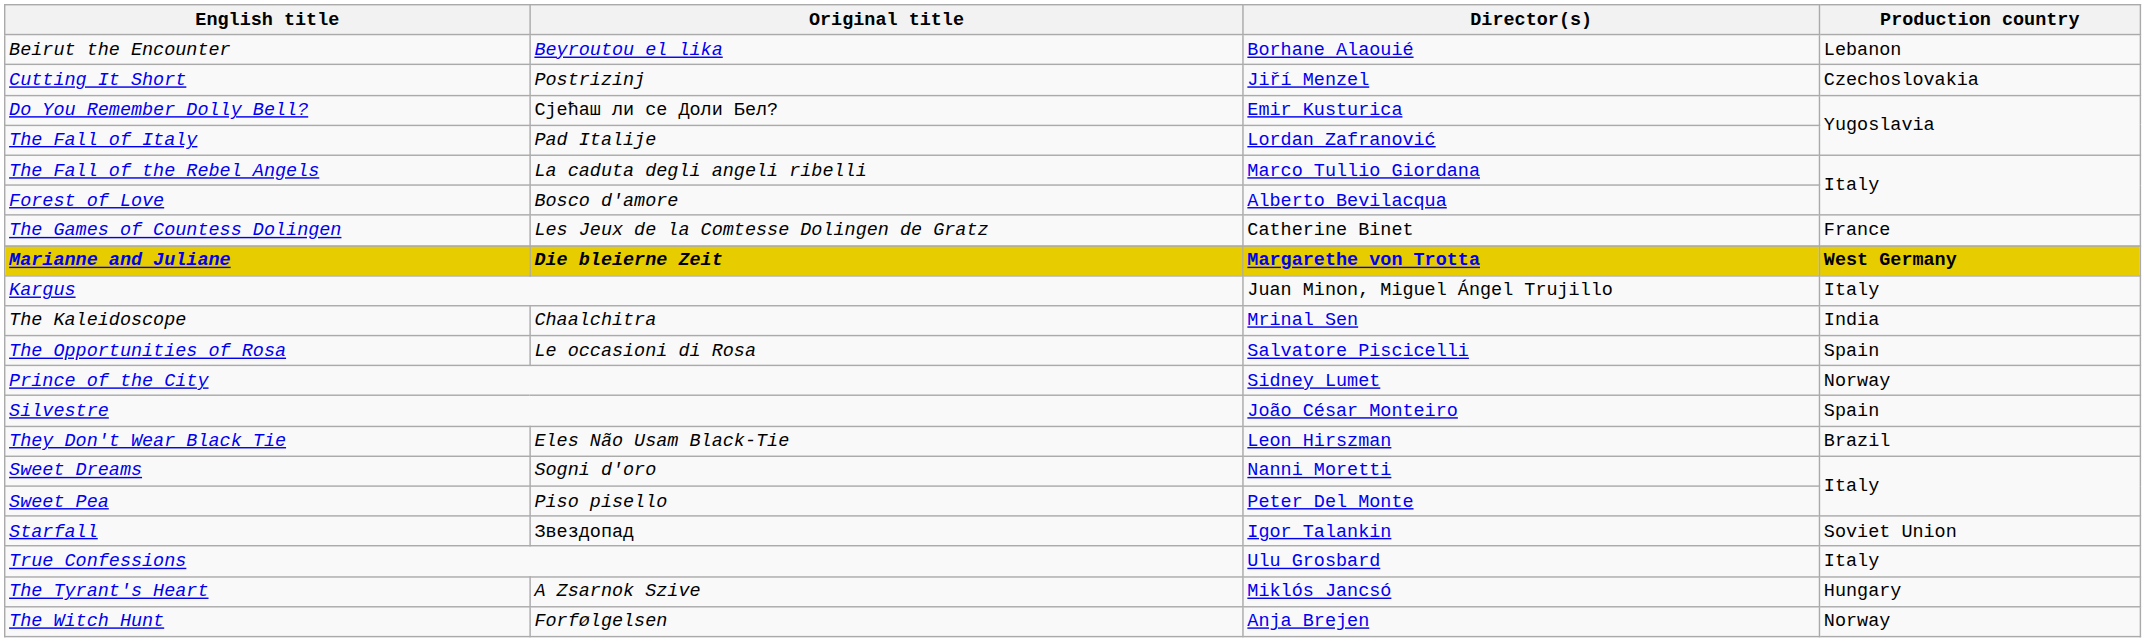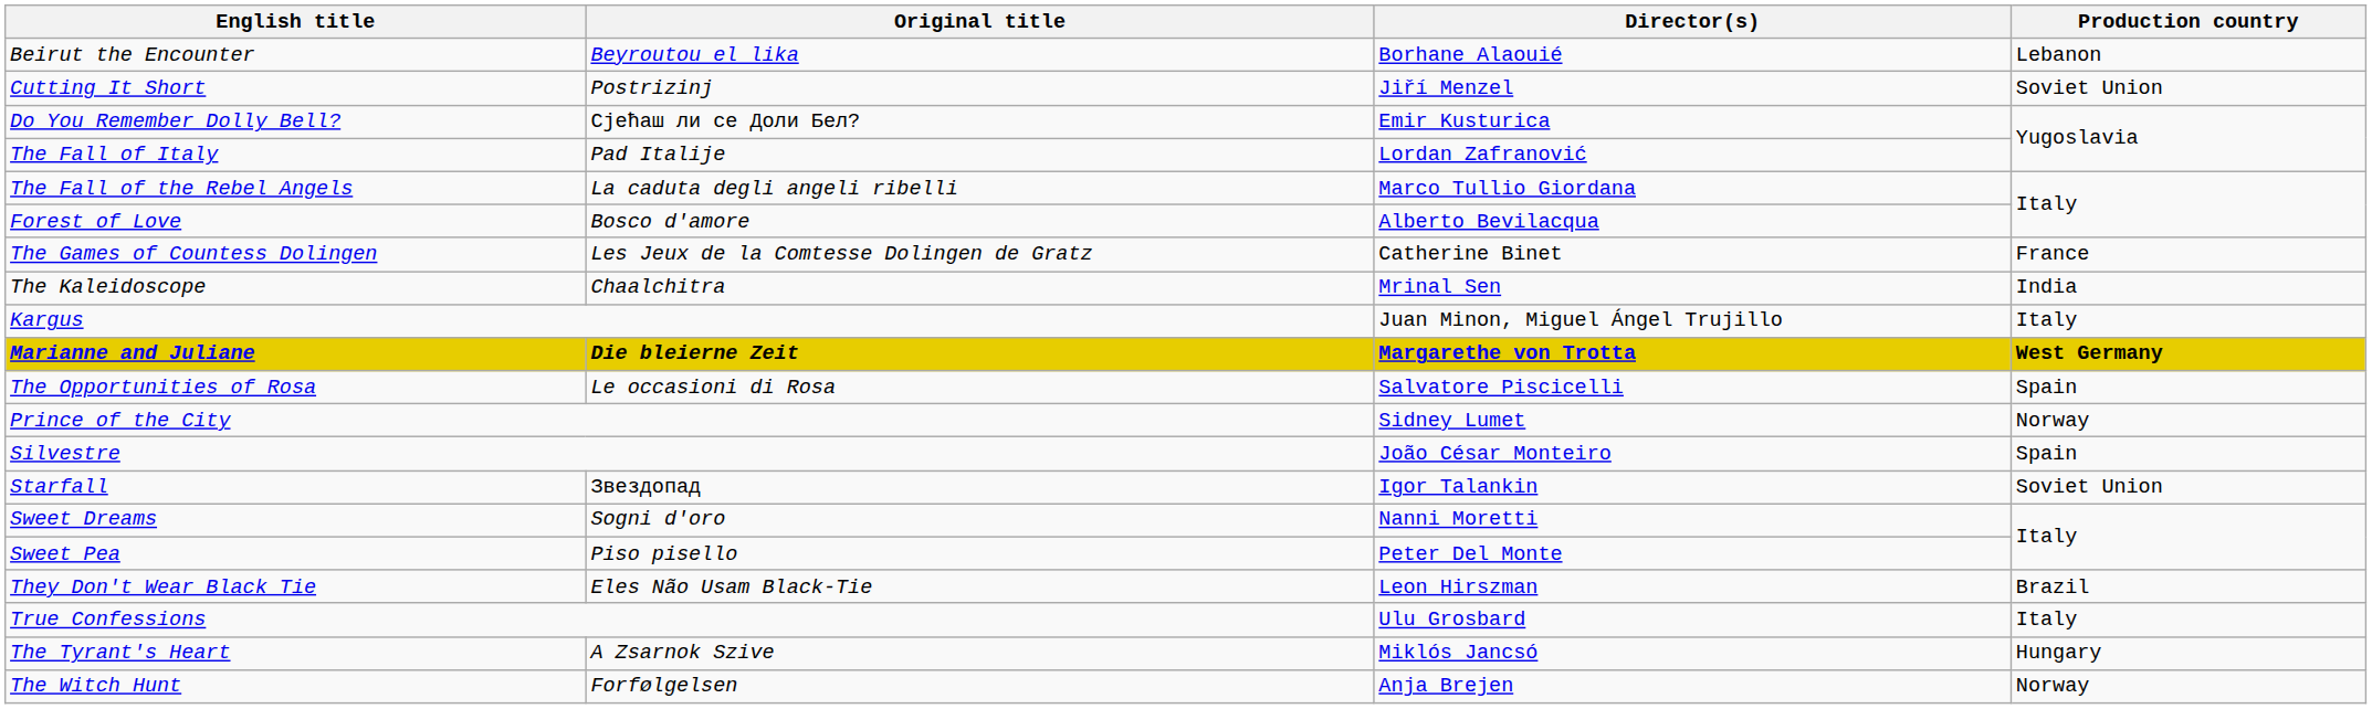Cutting It Short | Production country: Czechoslovakia -> Soviet Union
rows swapped: The Kaleidoscope <-> Marianne and Juliane
rows swapped: Starfall <-> They Don't Wear Black Tie
